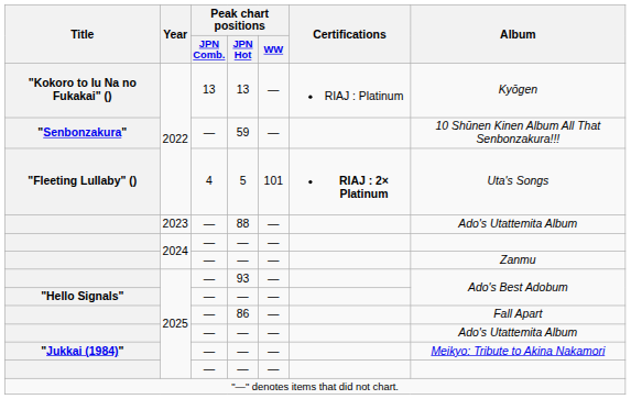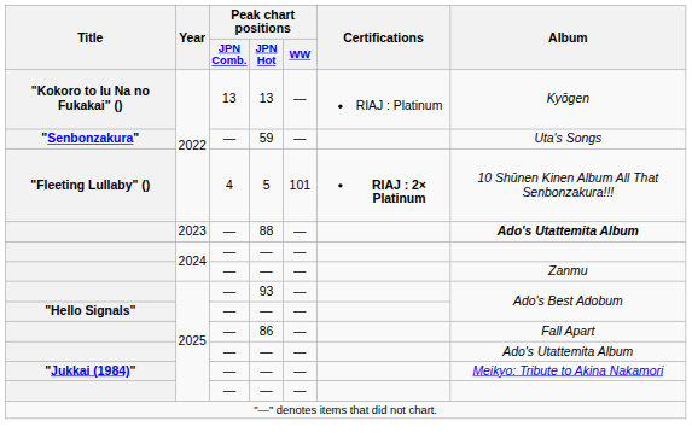59 | Album: 10 Shūnen Kinen Album All That Senbonzakura!!! -> Uta's Songs
5 | Album: Uta's Songs -> 10 Shūnen Kinen Album All That Senbonzakura!!!
88 | Album: normal -> bold
